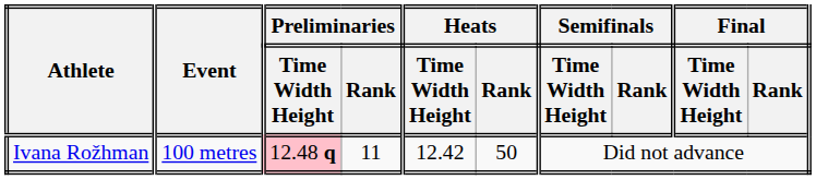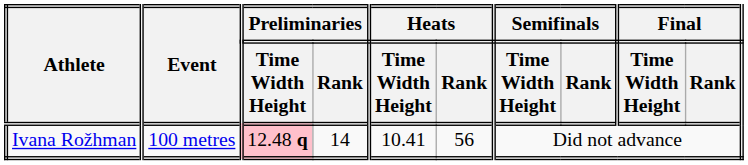Ivana Rožhman | Preliminaries / Rank: 11 -> 14
Ivana Rožhman | Heats / Time Width Height: 12.42 -> 10.41
Ivana Rožhman | Heats / Rank: 50 -> 56
